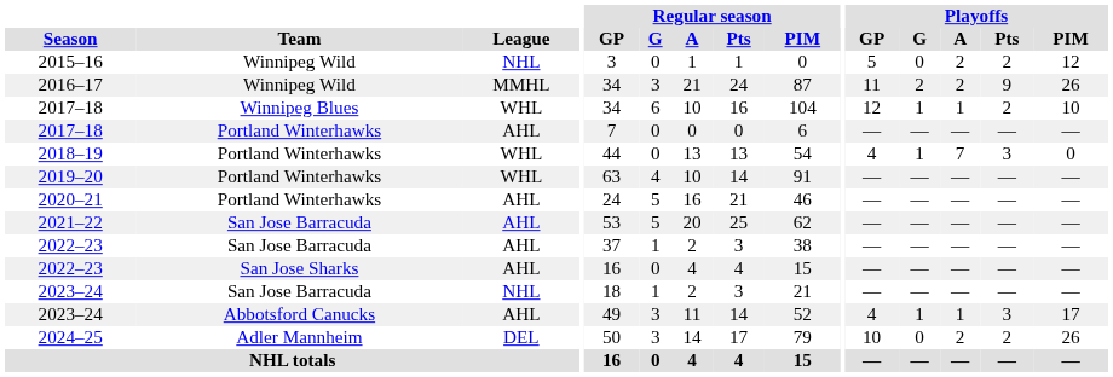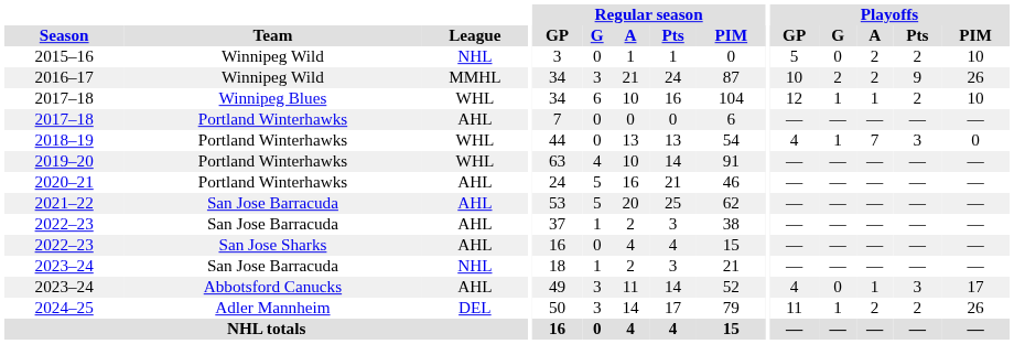2015–16 | Playoffs / PIM: 12 -> 10
2016–17 | Playoffs / GP: 11 -> 10
2023–24 / Abbotsford Canucks | Playoffs / G: 1 -> 0
2024–25 | Playoffs / GP: 10 -> 11
2024–25 | Playoffs / G: 0 -> 1
